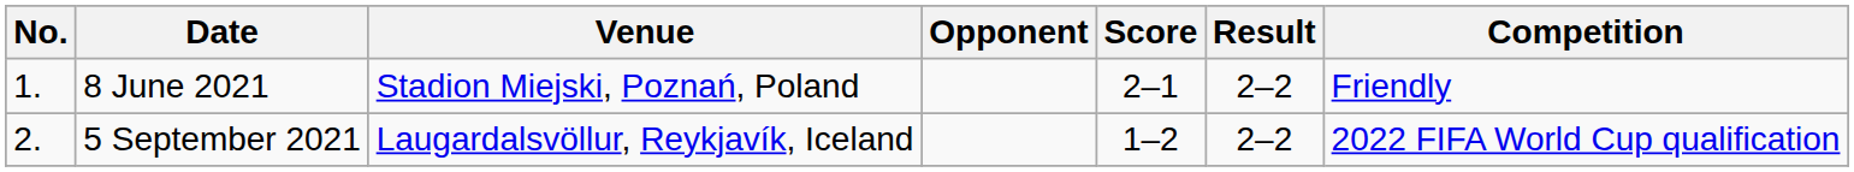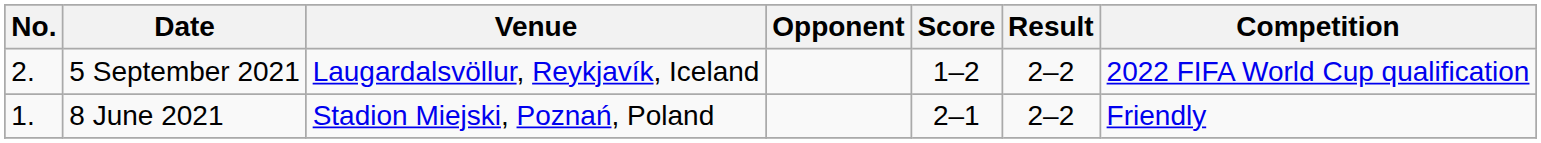rows swapped: 8 June 2021 <-> 5 September 2021
